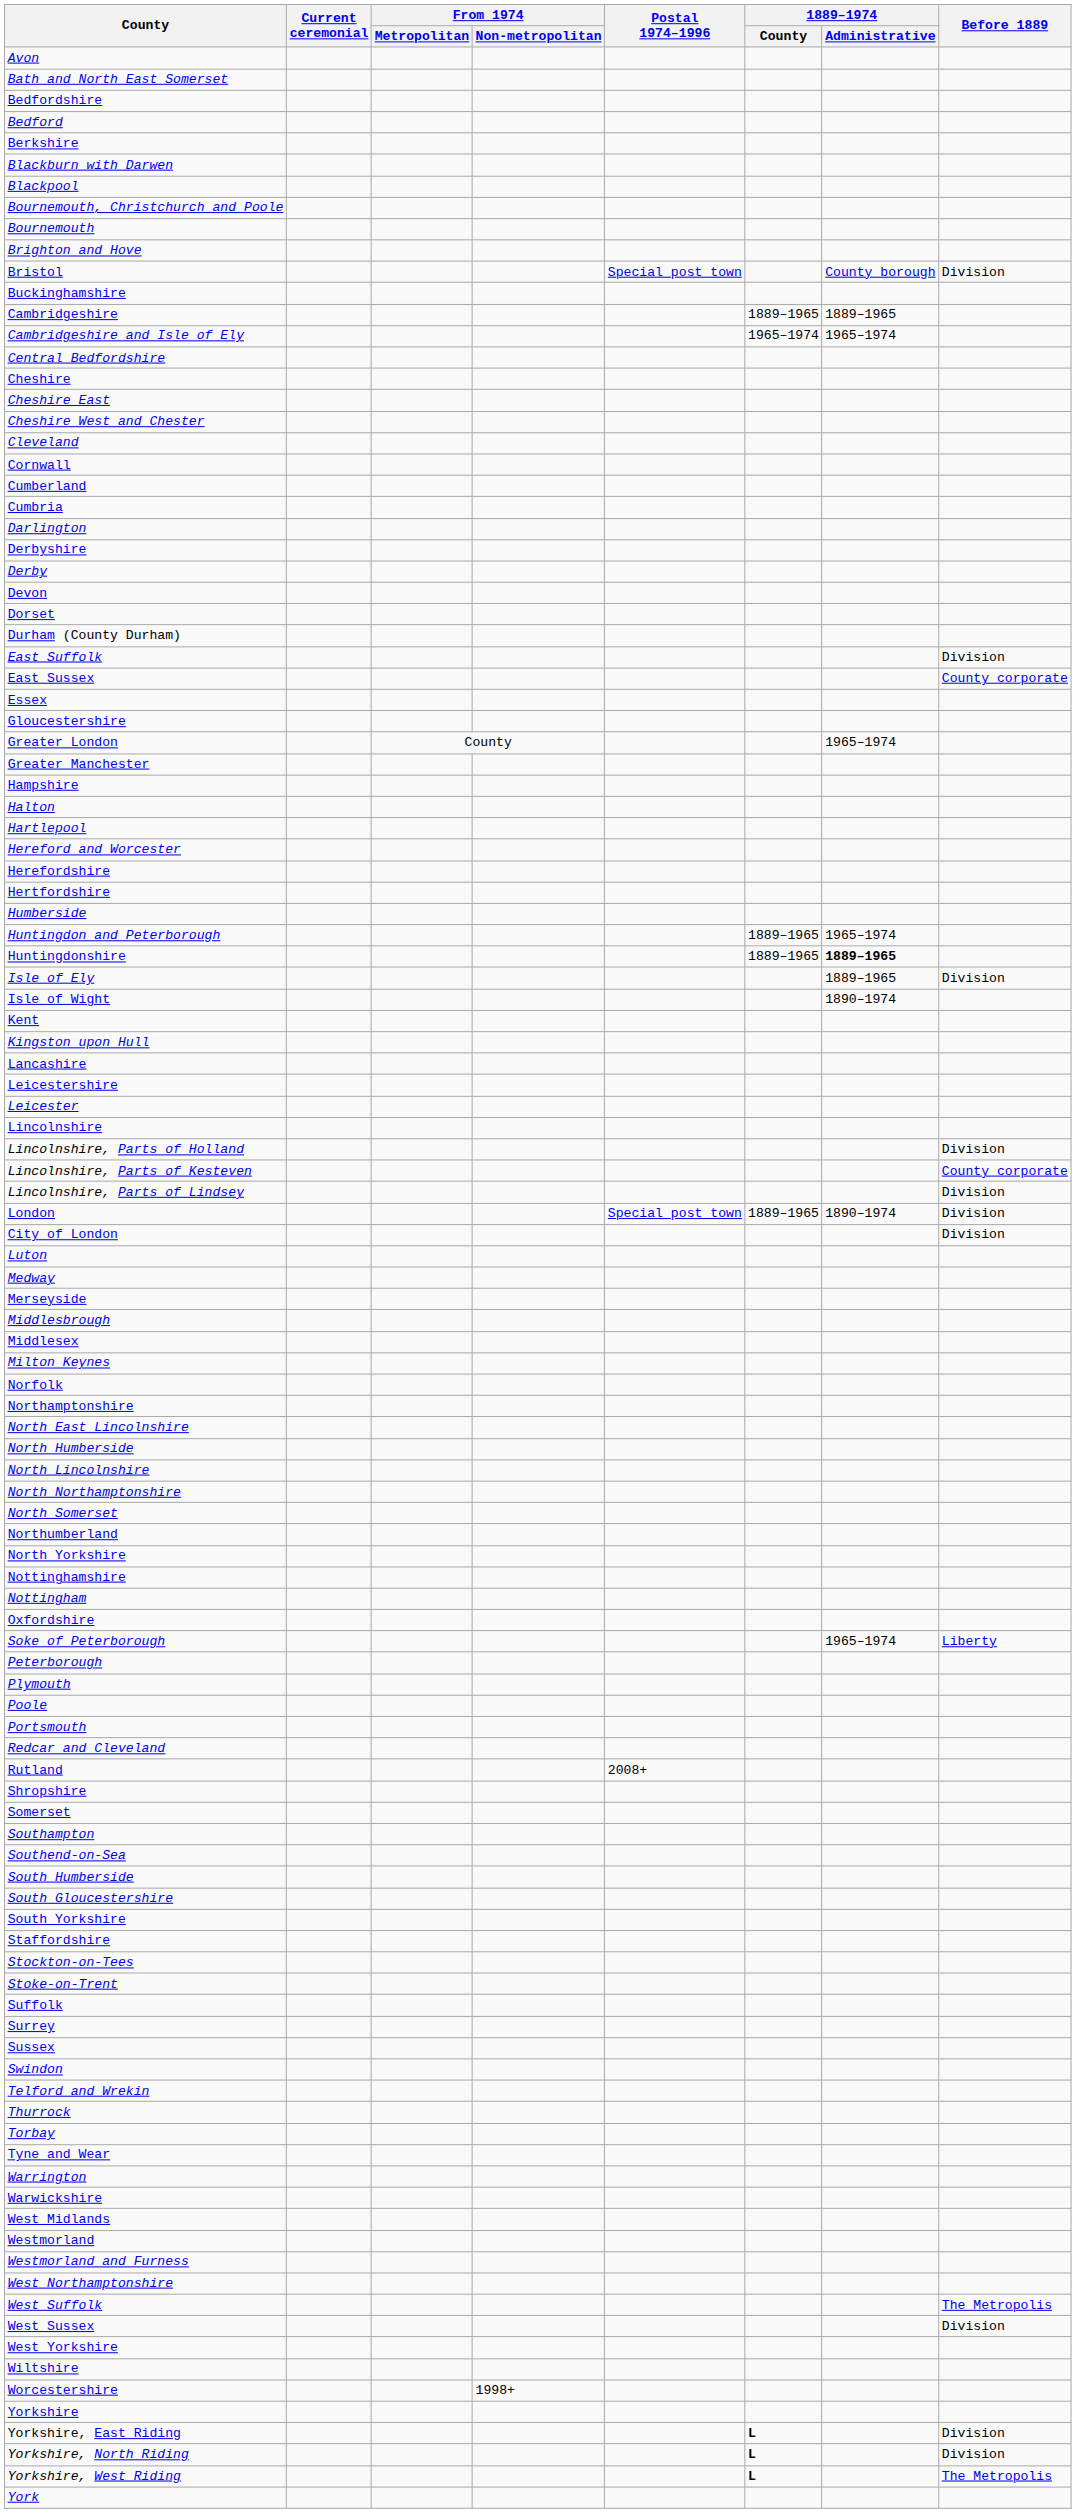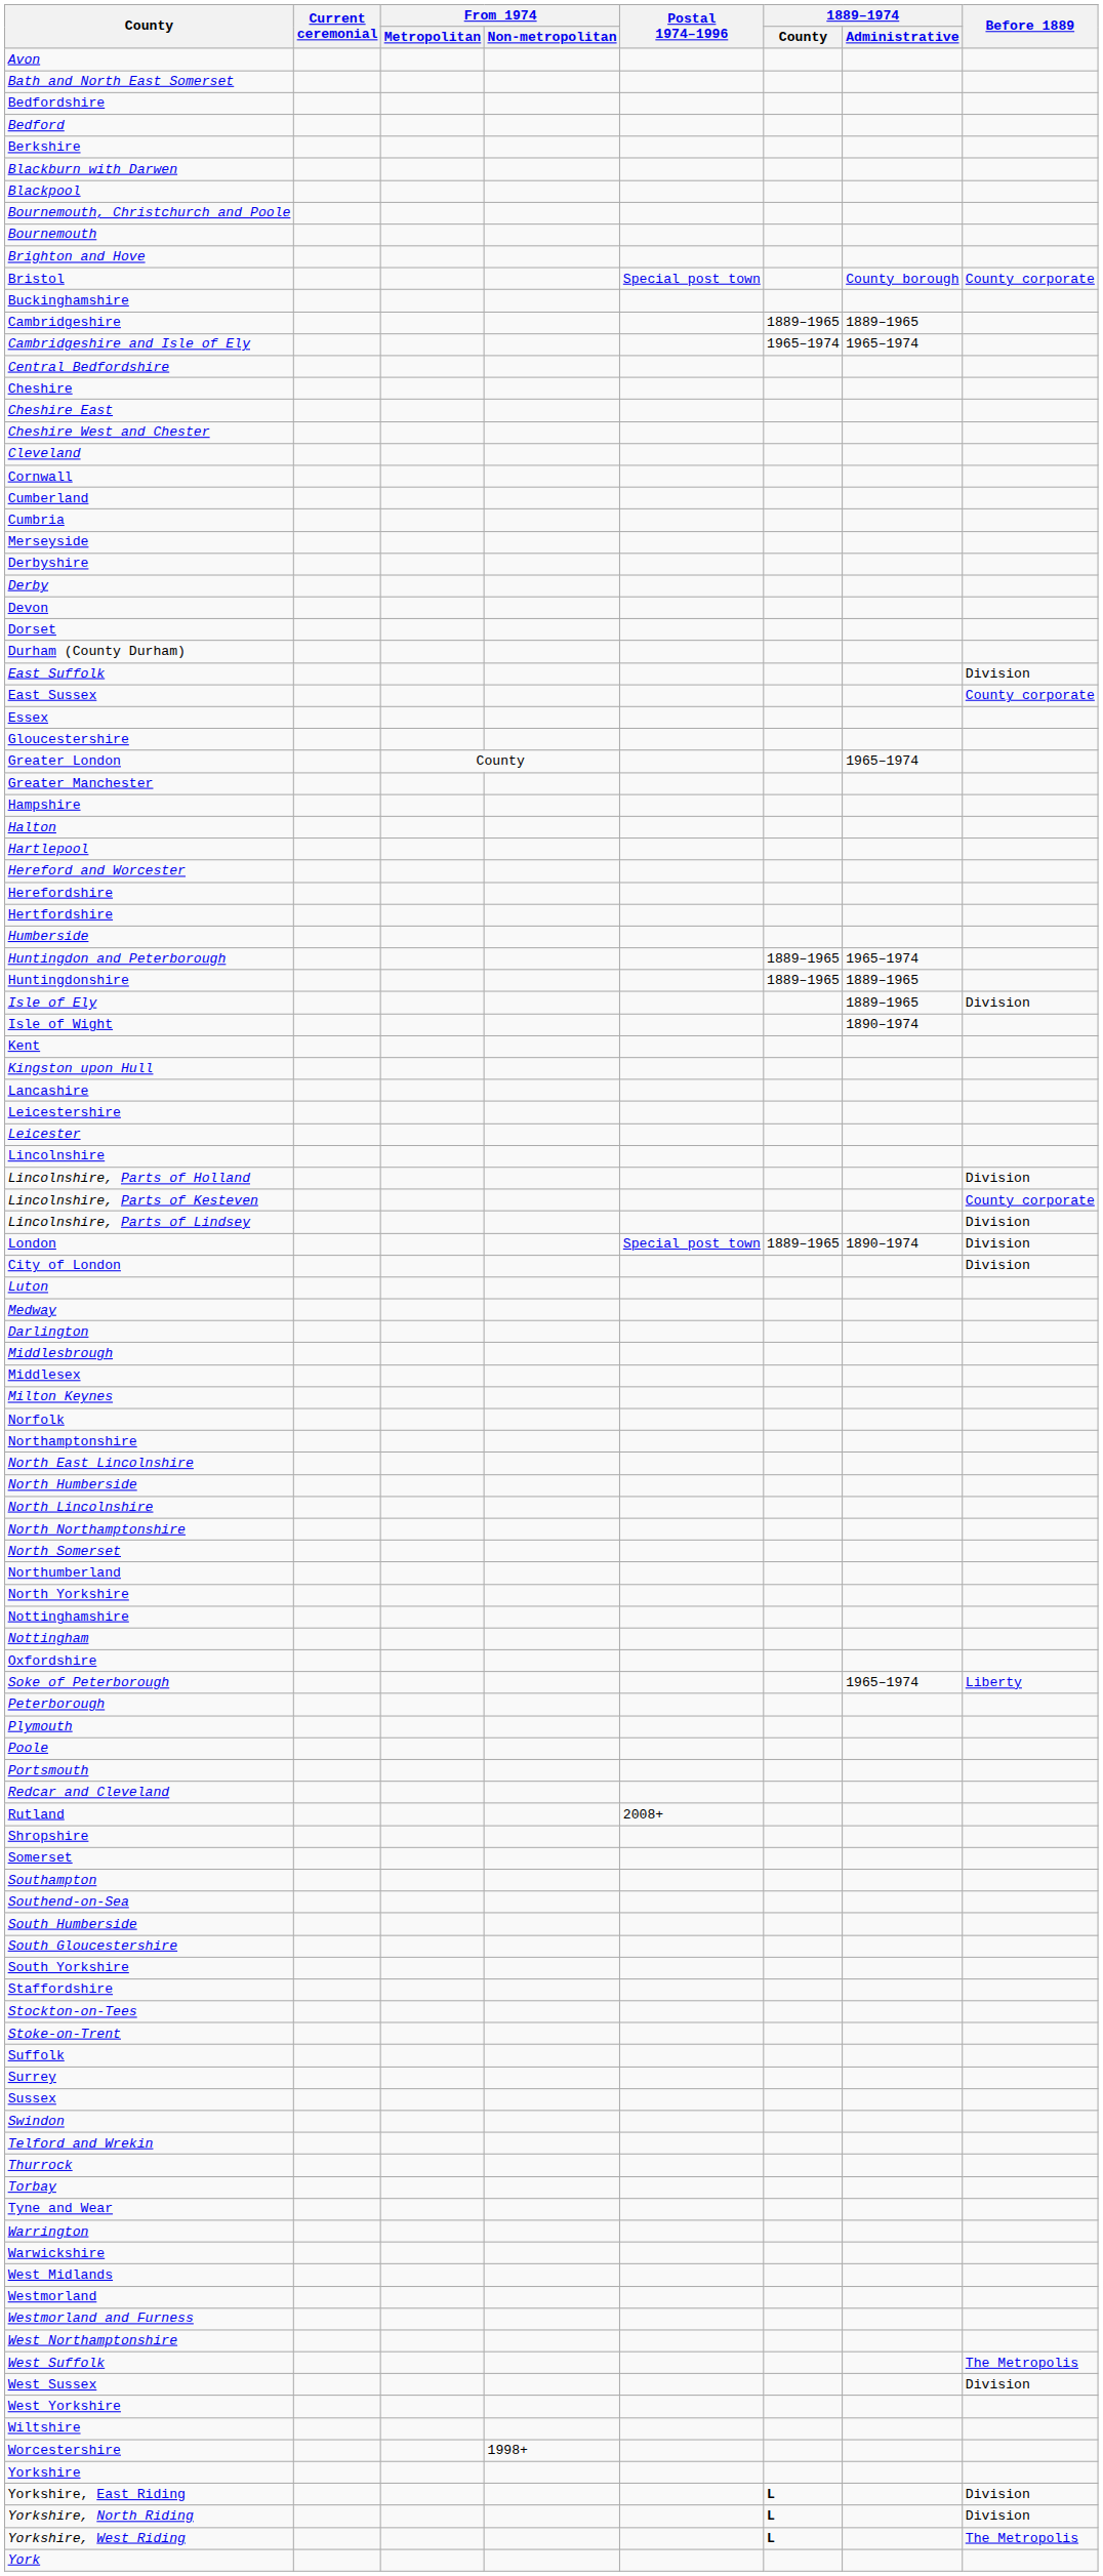Bristol | Before 1889: Division -> County corporate
rows swapped: Darlington <-> Merseyside
Huntingdonshire | 1889–1974 / Administrative: bold -> normal
